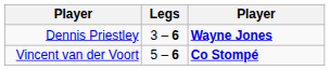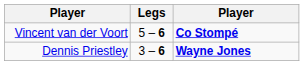rows swapped: Vincent van der Voort <-> Dennis Priestley
